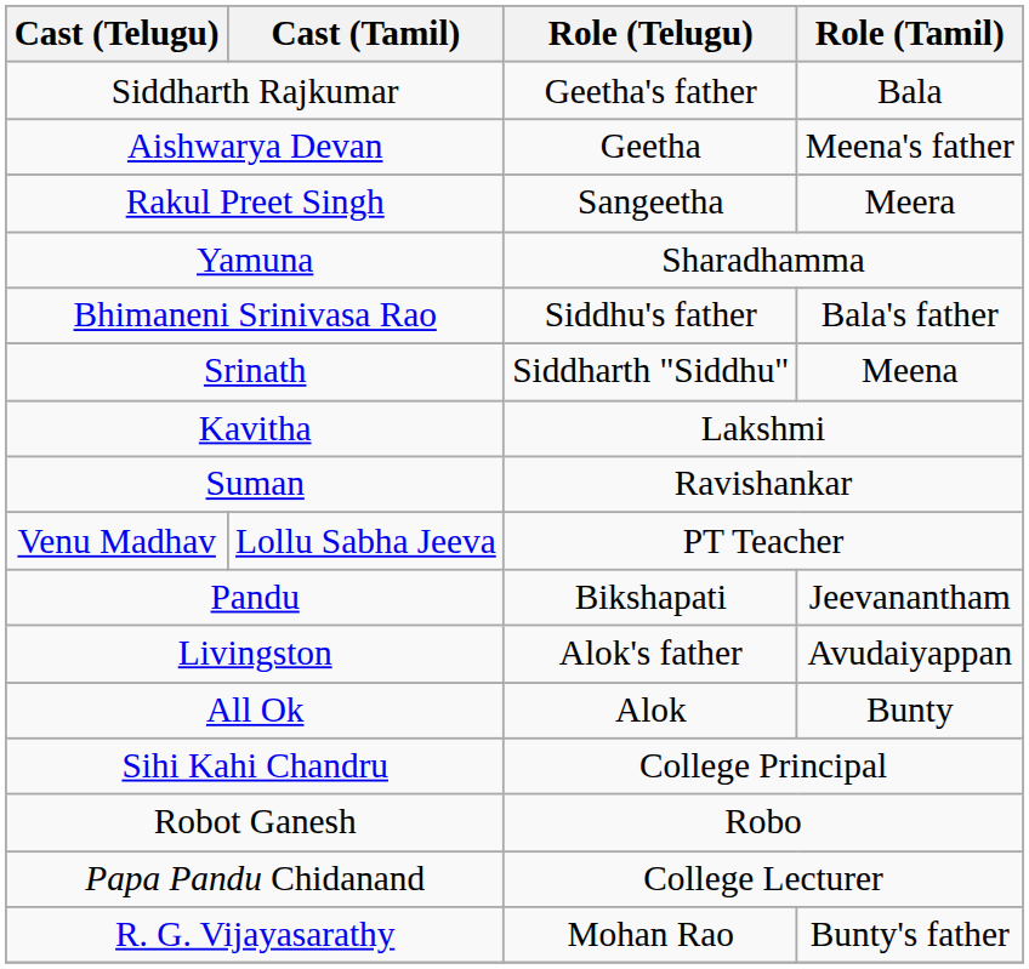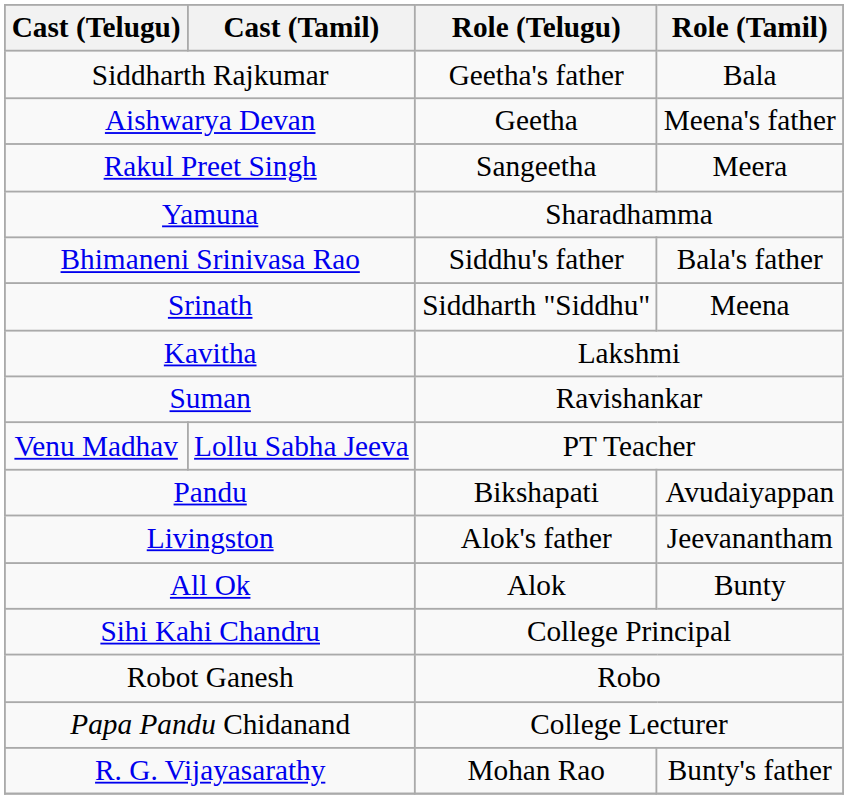Pandu | Role (Tamil): Jeevanantham -> Avudaiyappan
Livingston | Role (Tamil): Avudaiyappan -> Jeevanantham
